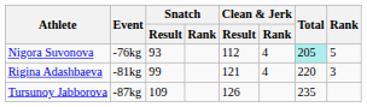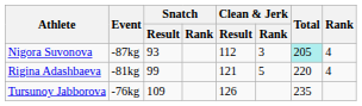Nigora Suvonova | Event: -76kg -> -87kg
Nigora Suvonova | Clean & Jerk / Rank: 4 -> 3
Nigora Suvonova | Rank: 5 -> 4
Rigina Adashbaeva | Clean & Jerk / Rank: 4 -> 5
Rigina Adashbaeva | Rank: 3 -> 4
Tursunoy Jabborova | Event: -87kg -> -76kg
